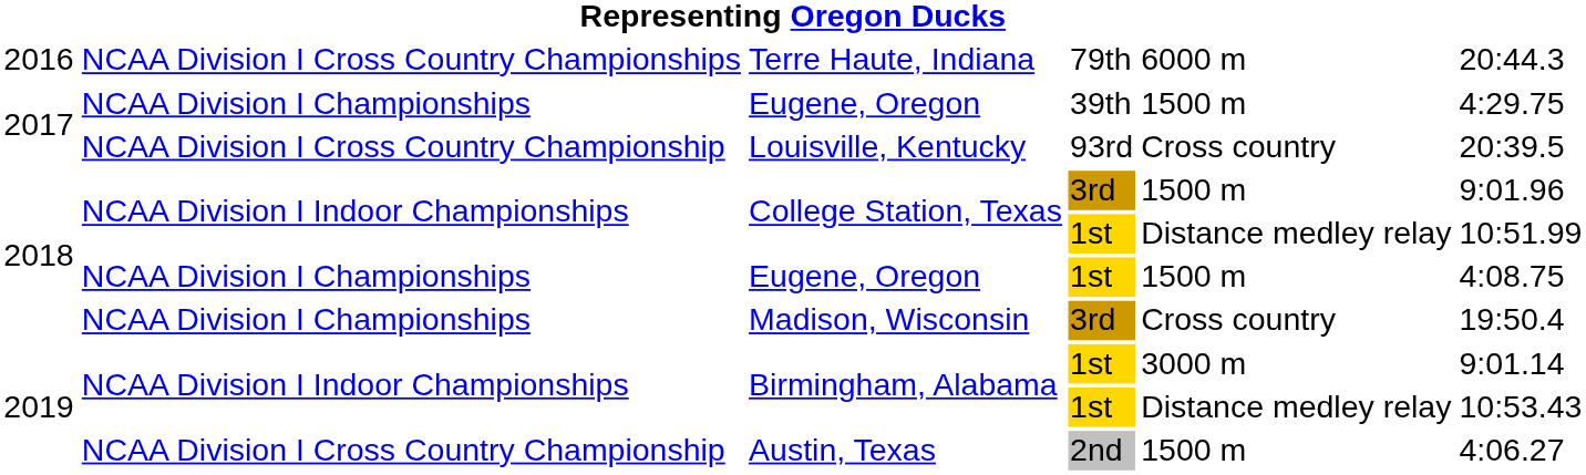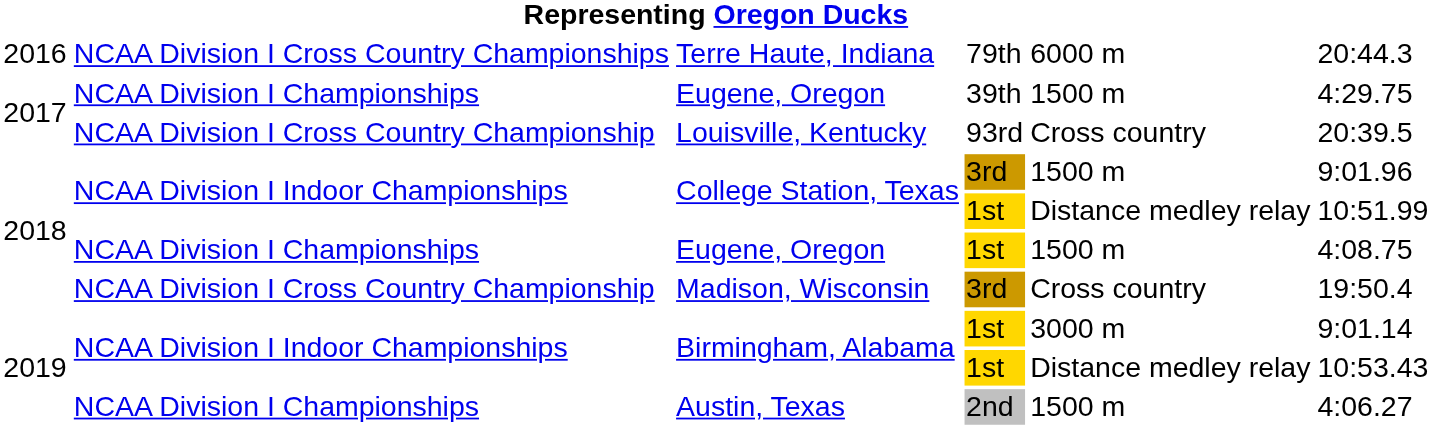Madison, Wisconsin | column 2: NCAA Division I Championships -> NCAA Division I Cross Country Championship
Austin, Texas | column 2: NCAA Division I Cross Country Championship -> NCAA Division I Championships
